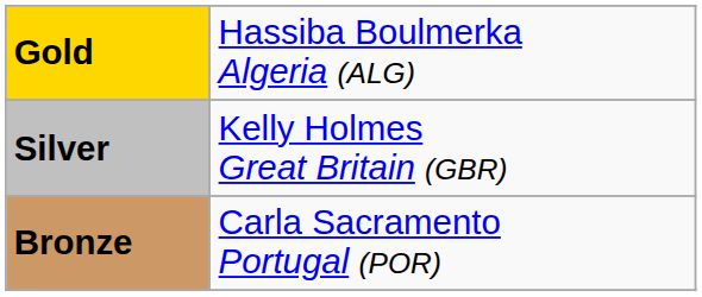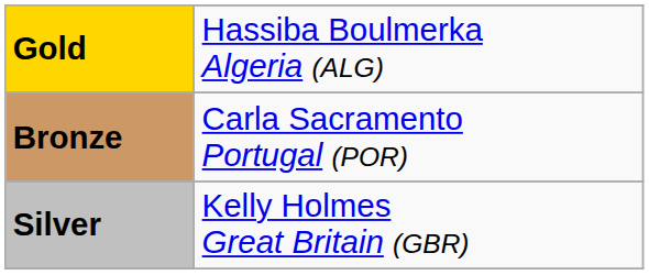rows swapped: Silver <-> Bronze
